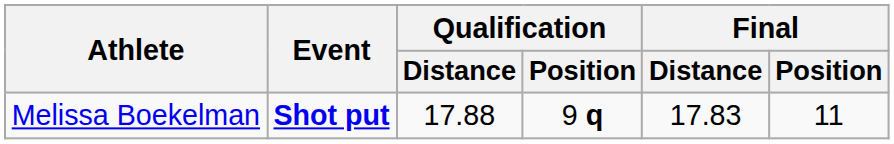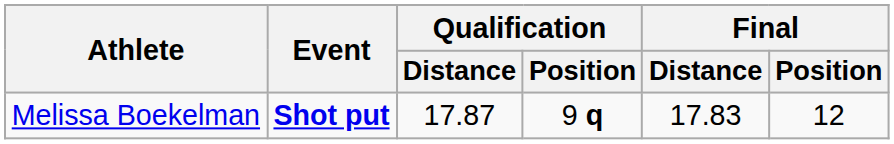Melissa Boekelman | Qualification / Distance: 17.88 -> 17.87
Melissa Boekelman | Final / Position: 11 -> 12
